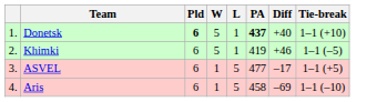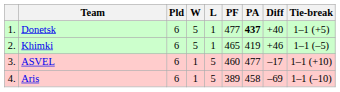+ column: PF | 477 | 465 | 460 | 389
Donetsk | Pld: bold -> normal
Donetsk | Tie-break: 1–1 (+10) -> 1–1 (+5)
ASVEL | Tie-break: 1–1 (+5) -> 1–1 (+10)
